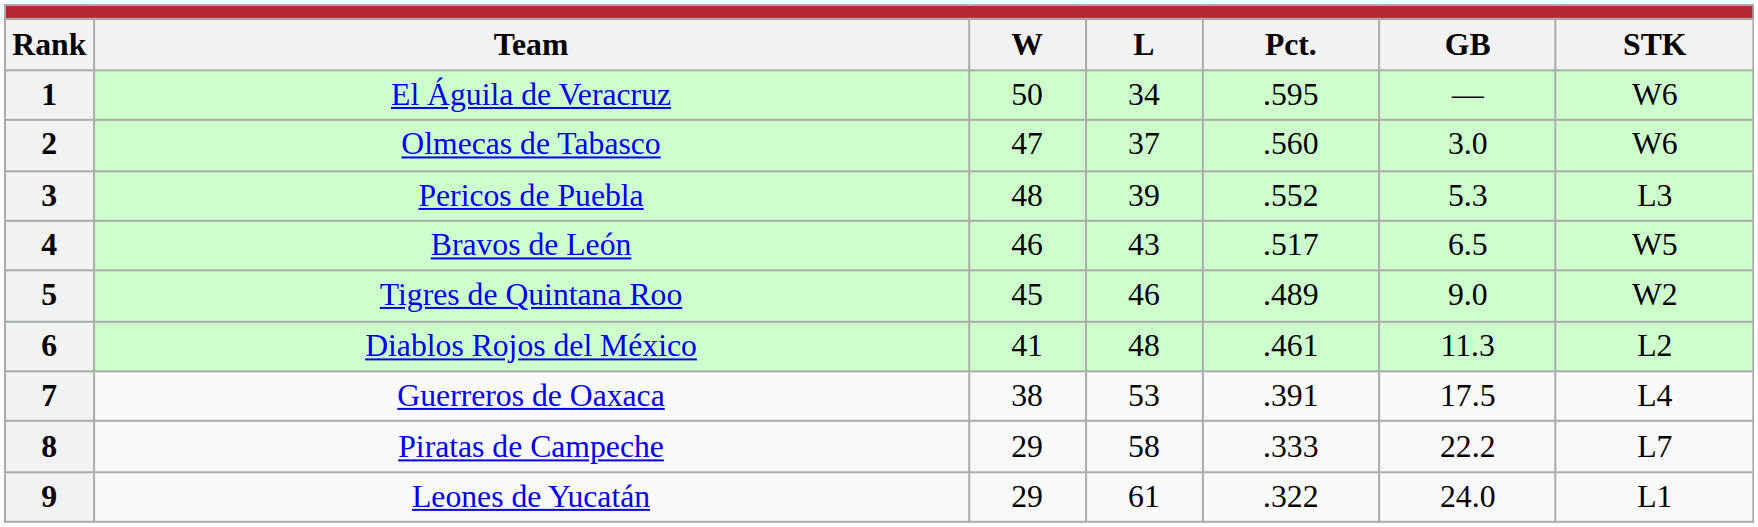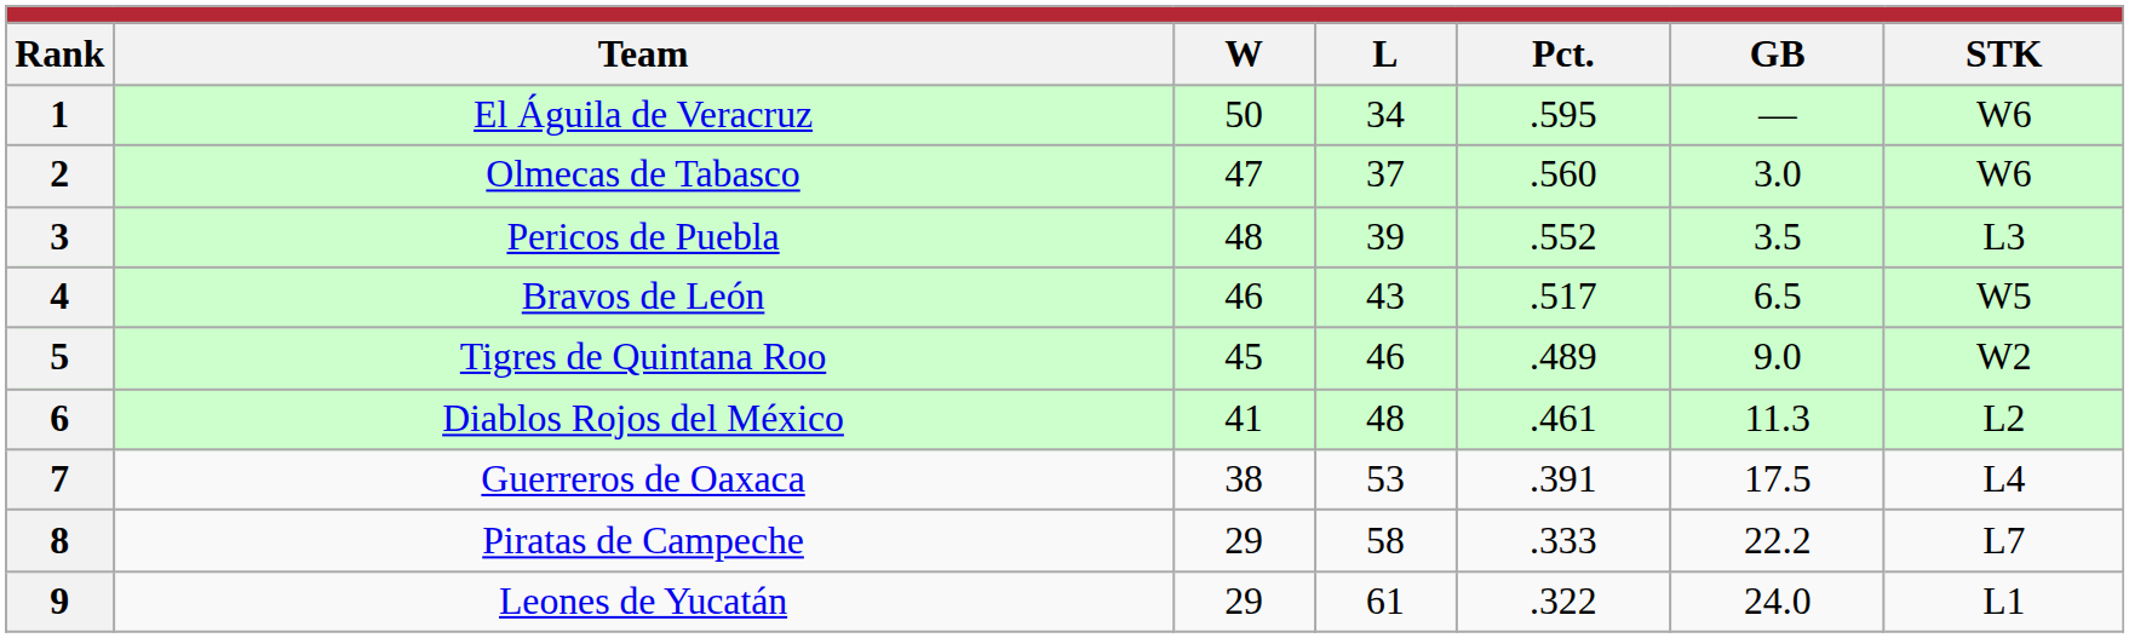3 | GB: 5.3 -> 3.5
